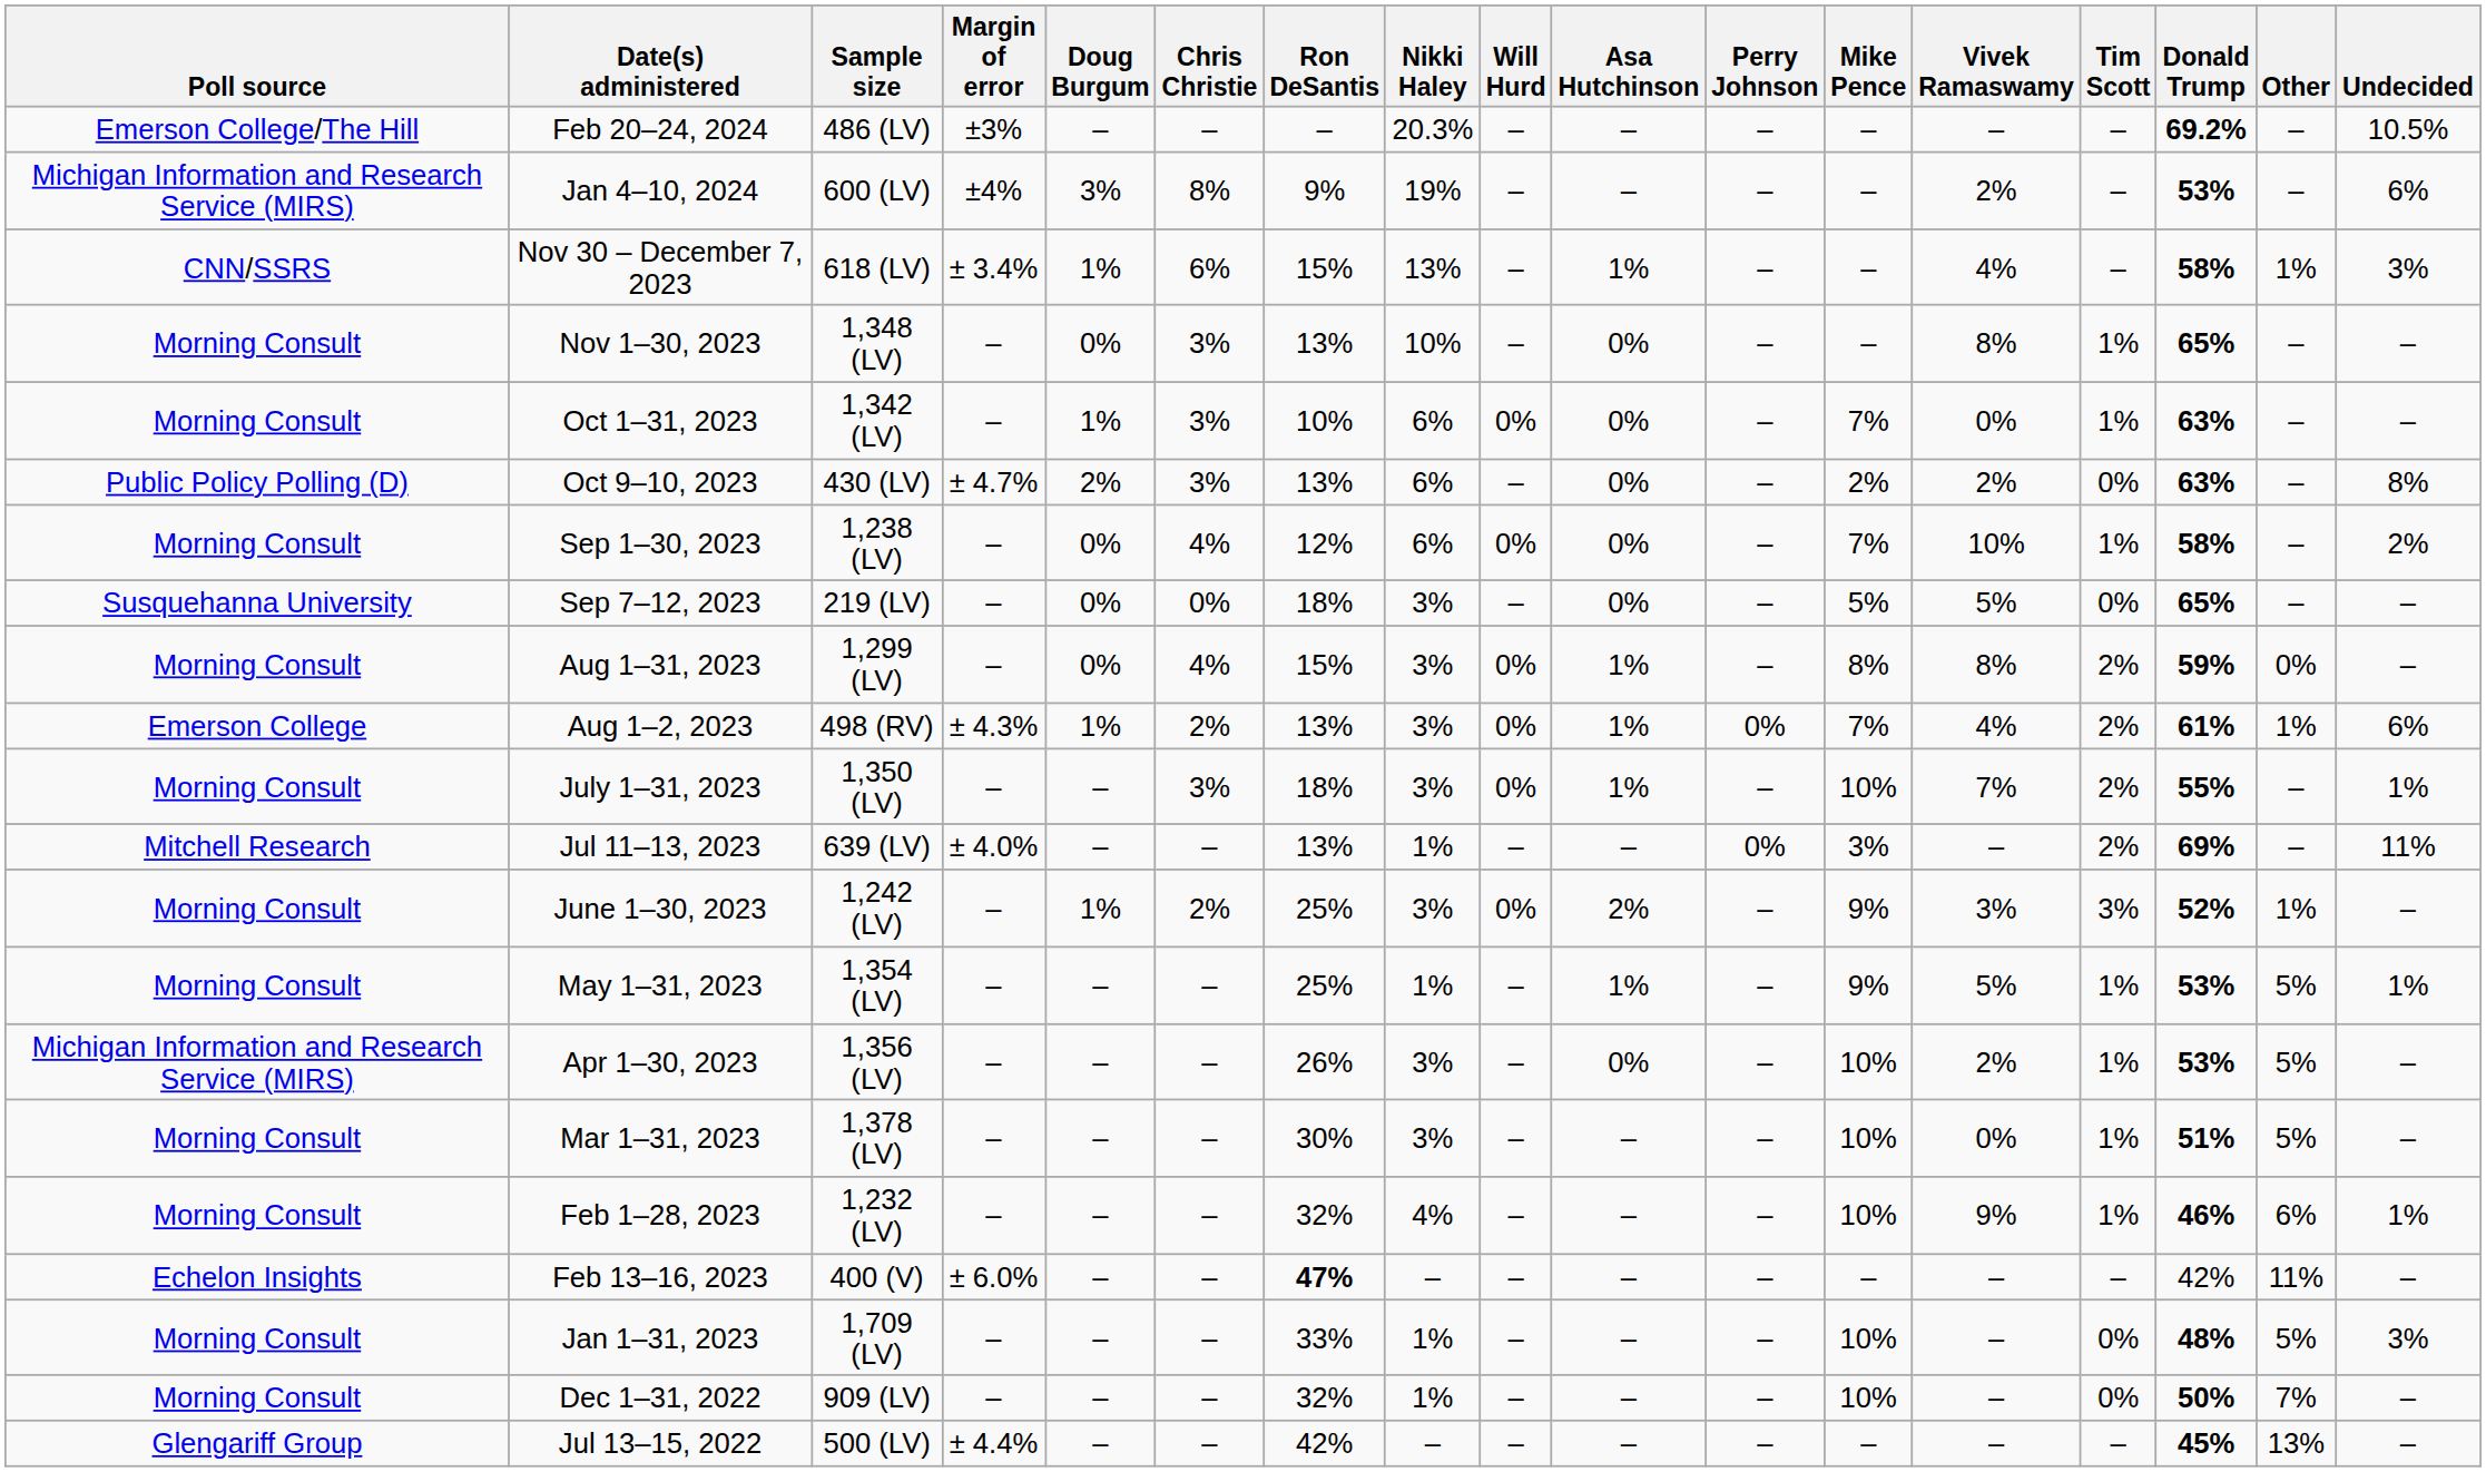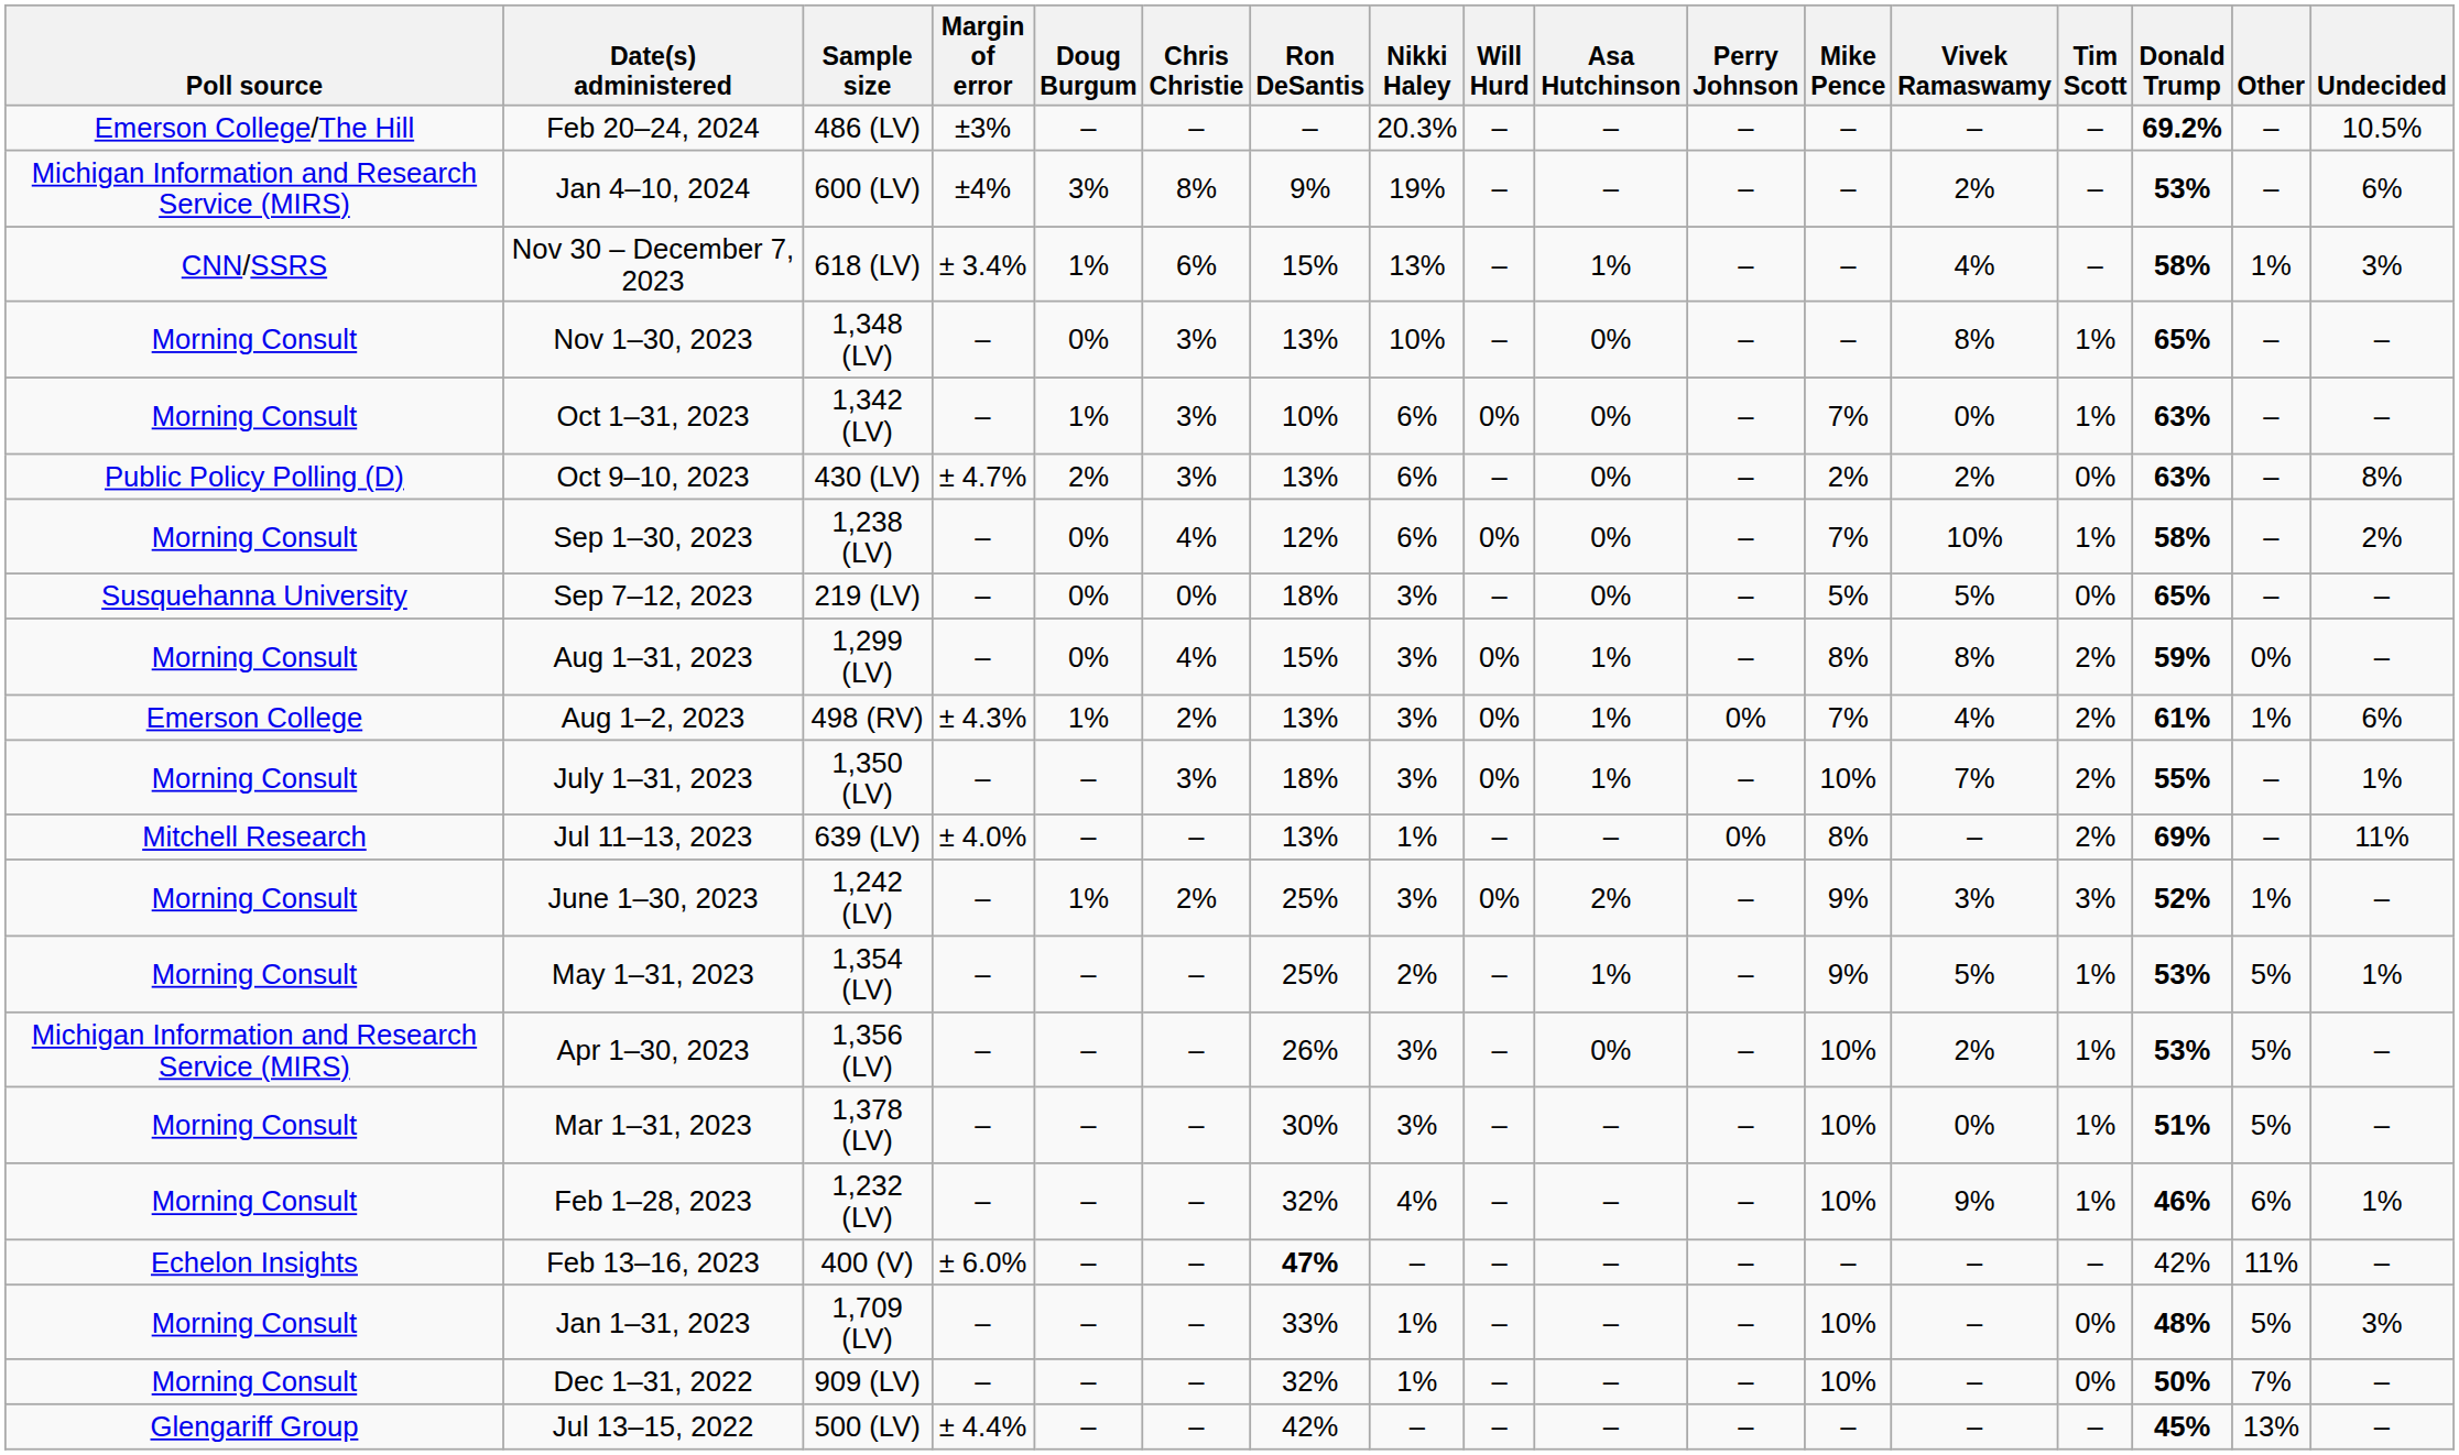Jul 11–13, 2023 | Mike Pence: 3% -> 8%
May 1–31, 2023 | Nikki Haley: 1% -> 2%
